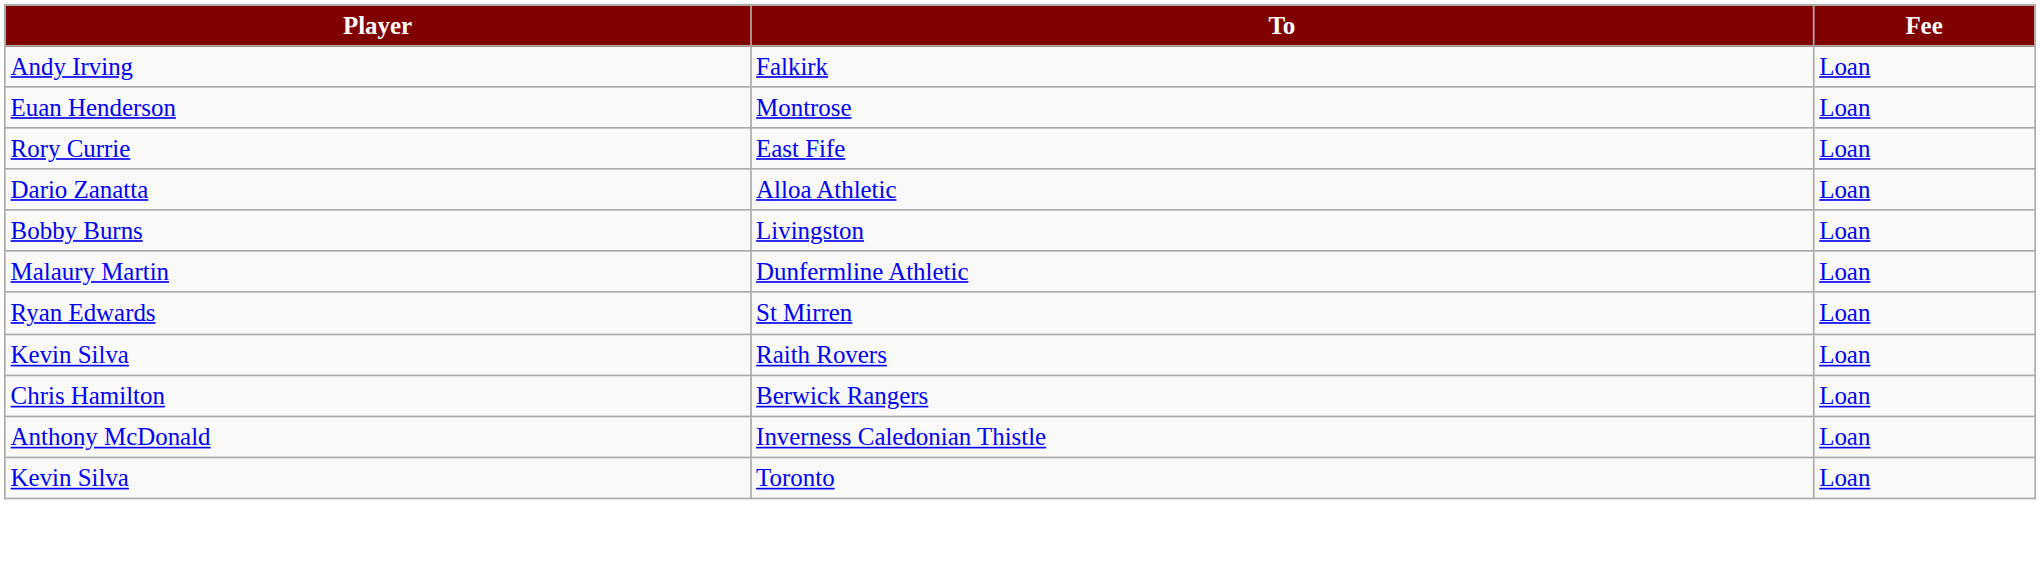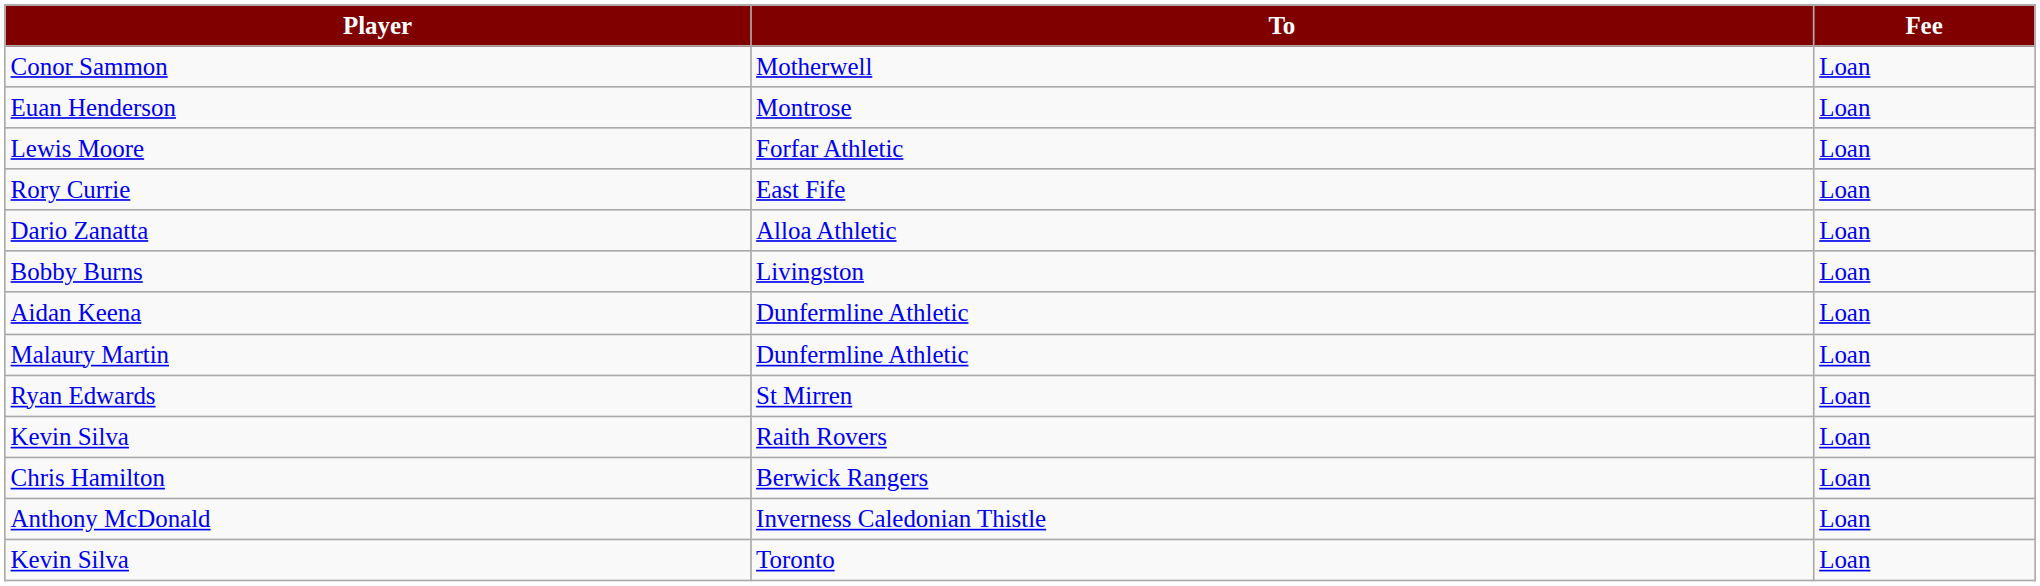+ row: Conor Sammon | Motherwell | Loan
- row: Andy Irving | Falkirk | Loan
+ row: Lewis Moore | Forfar Athletic | Loan
+ row: Aidan Keena | Dunfermline Athletic | Loan
